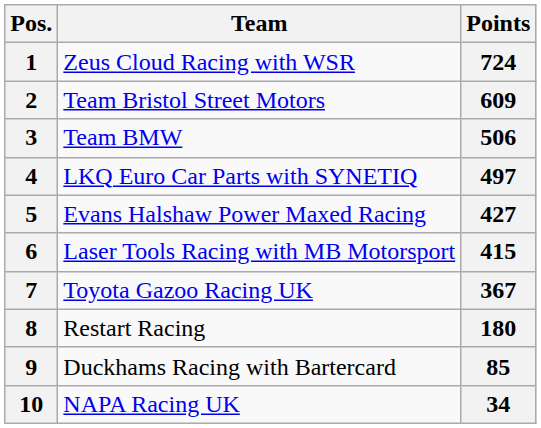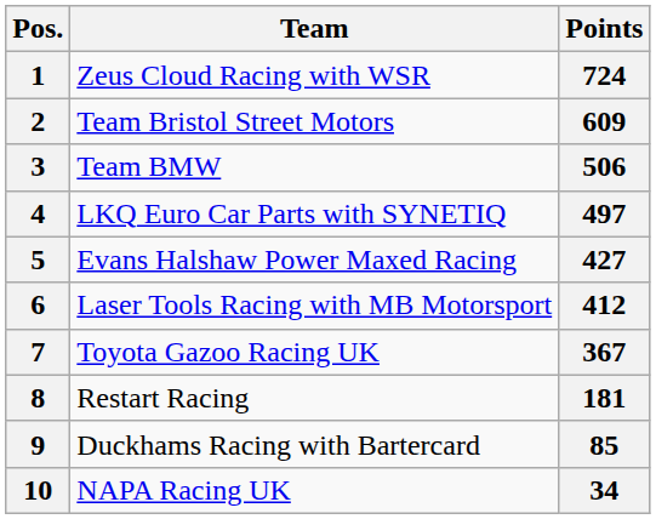6 | Points: 415 -> 412
8 | Points: 180 -> 181
